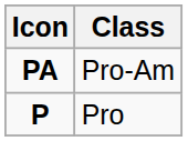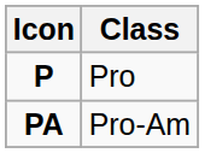rows swapped: P <-> PA
